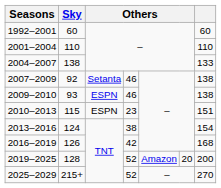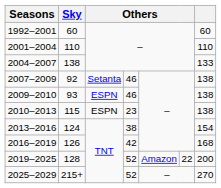2010–2013 | column 7: 151 -> 138
2019–2025 | column 6: 20 -> 22
